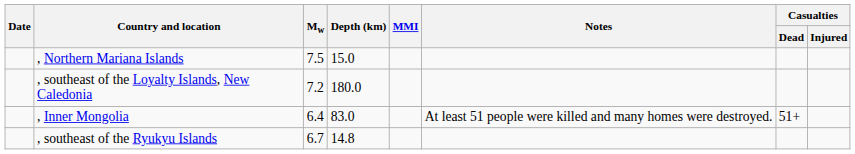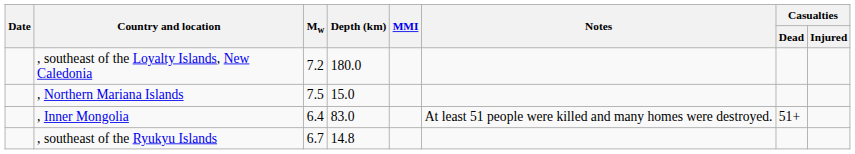rows swapped: , southeast of the Loyalty Islands, New Caledonia <-> , Northern Mariana Islands
